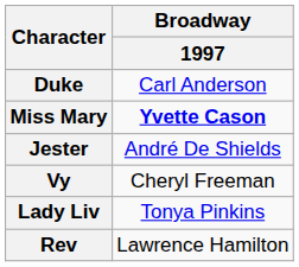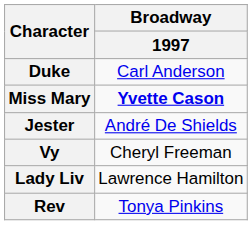Lady Liv | Broadway / 1997: Tonya Pinkins -> Lawrence Hamilton
Rev | Broadway / 1997: Lawrence Hamilton -> Tonya Pinkins
